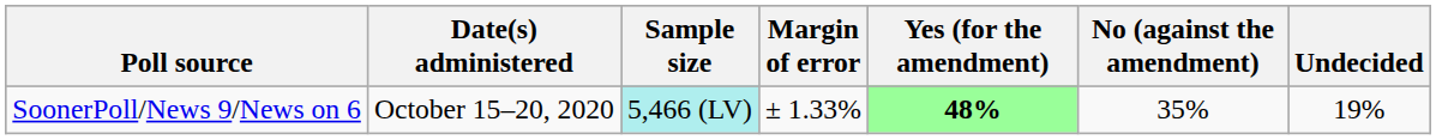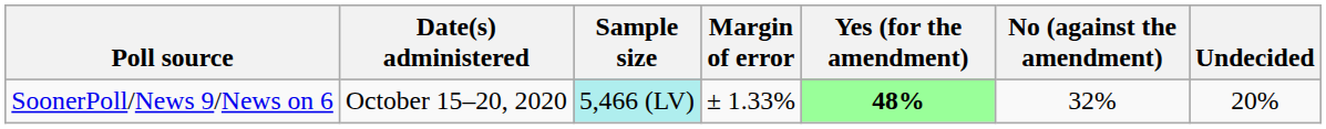SoonerPoll/News 9/News on 6 | No (against the amendment): 35% -> 32%
SoonerPoll/News 9/News on 6 | Undecided: 19% -> 20%
